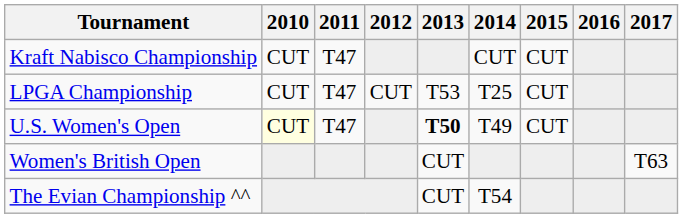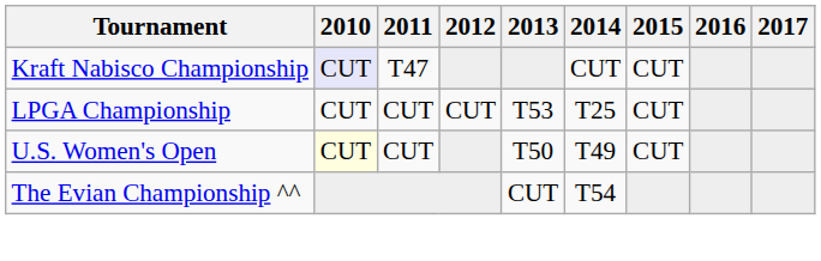Kraft Nabisco Championship | 2010: no background -> lavender background
LPGA Championship | 2011: T47 -> CUT
U.S. Women's Open | 2011: T47 -> CUT
U.S. Women's Open | 2013: bold -> normal
- row: Women's British Open | CUT | T63
